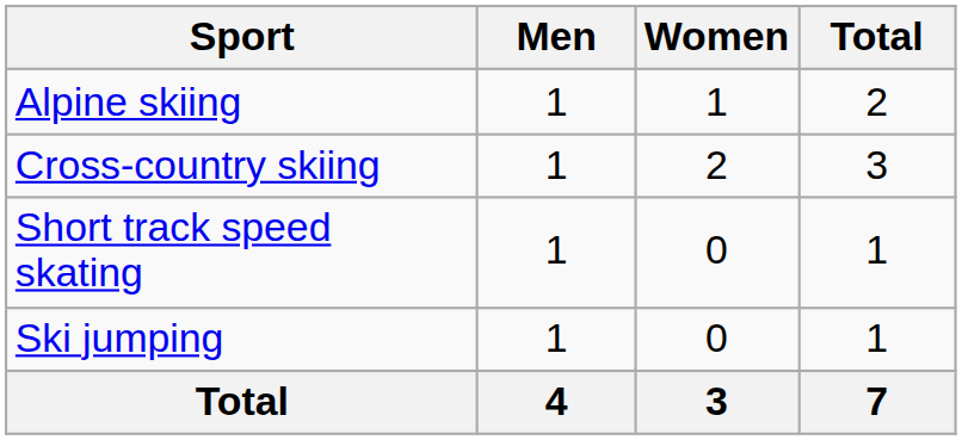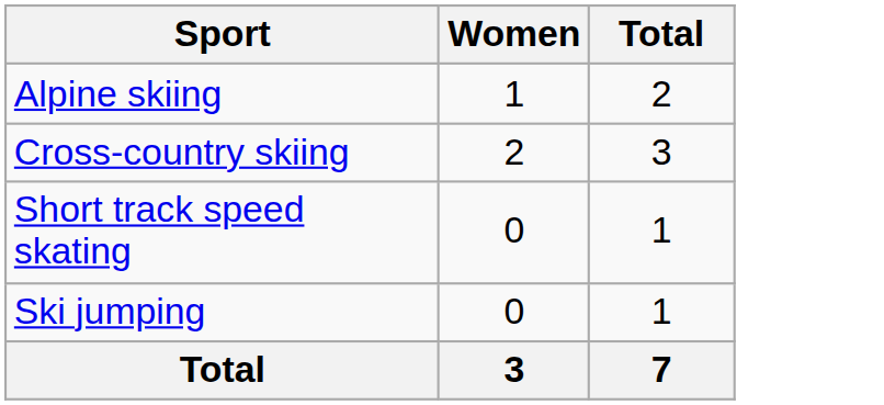- column: Men | 1 | 1 | 1 | 1 | 4
